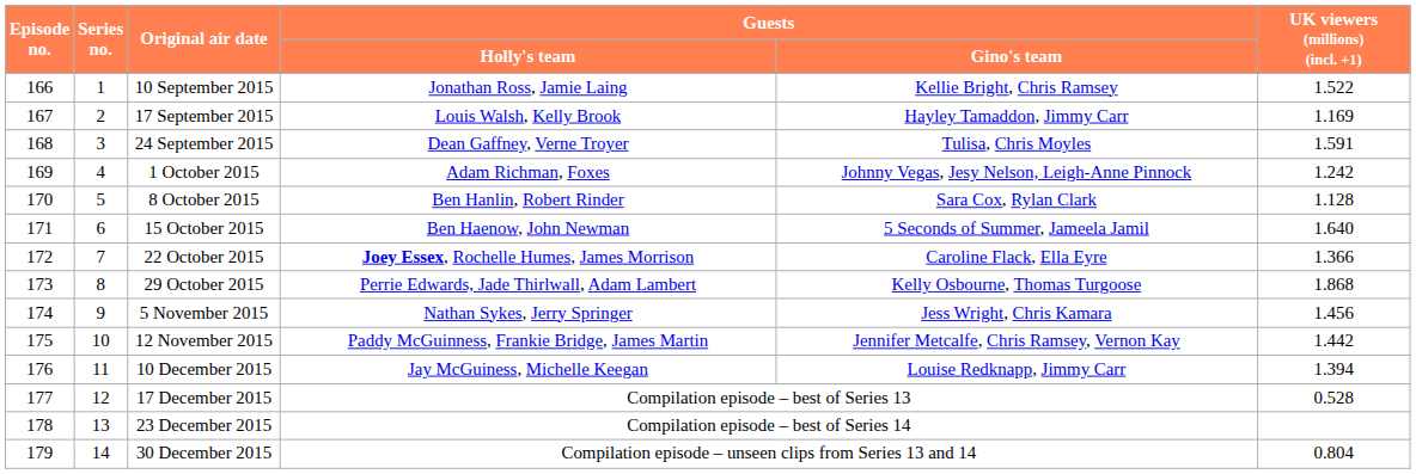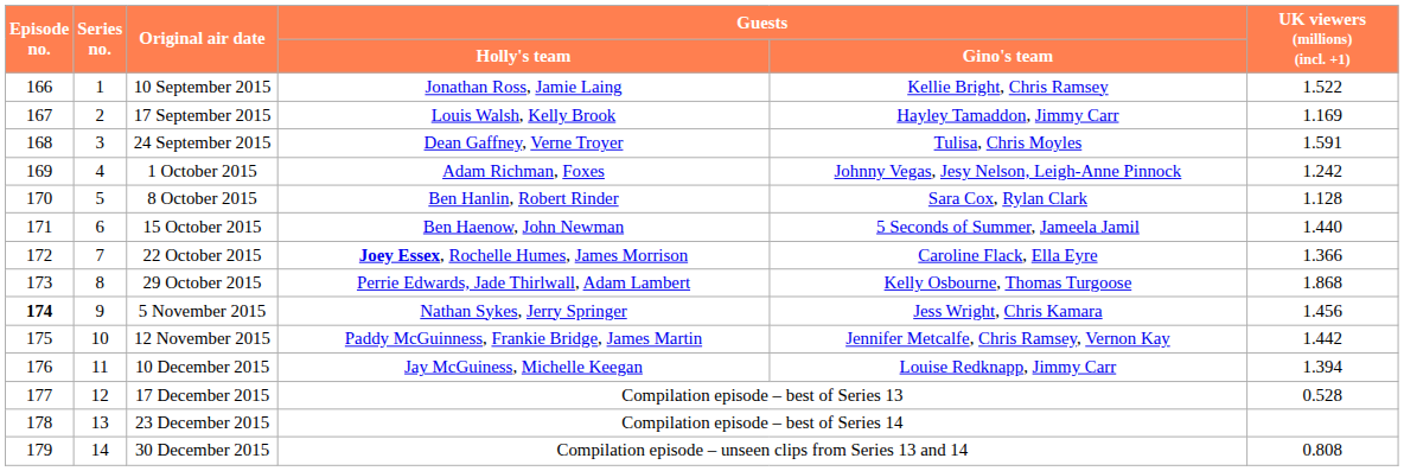15 October 2015 | UK viewers (millions) (incl. +1): 1.640 -> 1.440
5 November 2015 | Episode no.: normal -> bold
30 December 2015 | UK viewers (millions) (incl. +1): 0.804 -> 0.808
